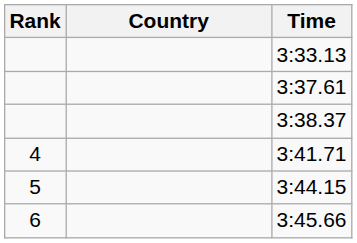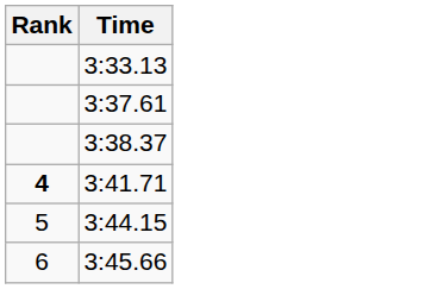- column: Country
3:41.71 | Rank: normal -> bold
